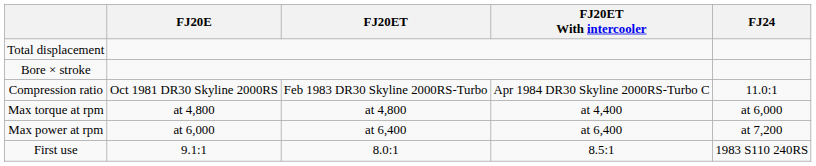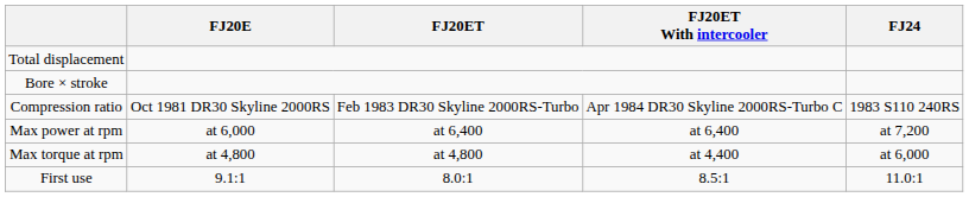Compression ratio | FJ24: 11.0:1 -> 1983 S110 240RS
rows swapped: Max power at rpm <-> Max torque at rpm
First use | FJ24: 1983 S110 240RS -> 11.0:1
